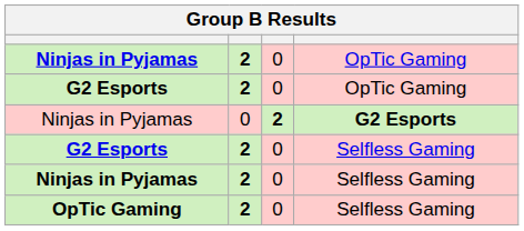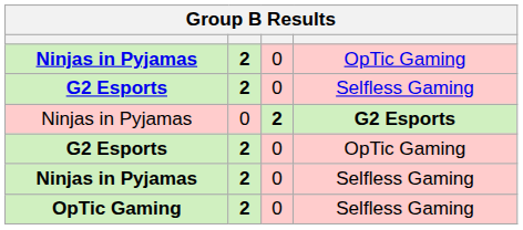rows swapped: G2 Esports / Selfless Gaming <-> G2 Esports / OpTic Gaming
